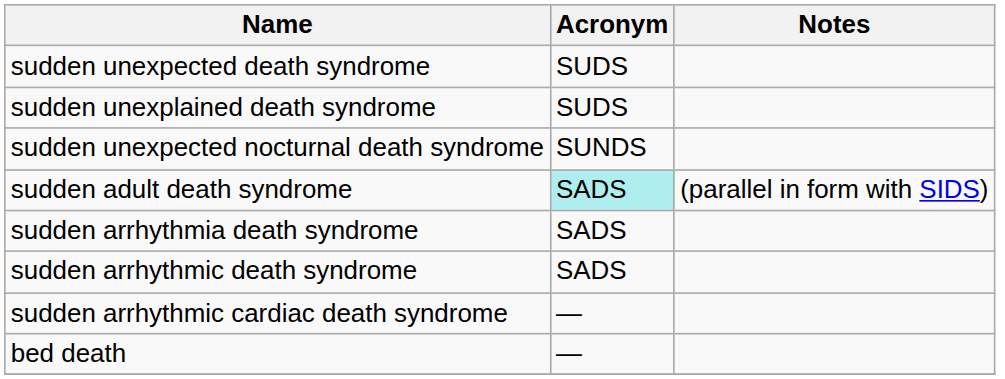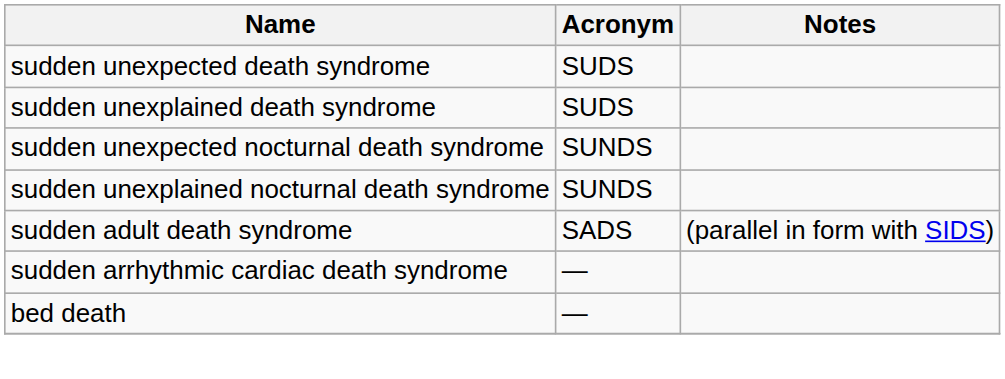+ row: sudden unexplained nocturnal death syndrome | SUNDS
sudden adult death syndrome | Acronym: paleturquoise background -> no background
- row: sudden arrhythmia death syndrome | SADS
- row: sudden arrhythmic death syndrome | SADS
